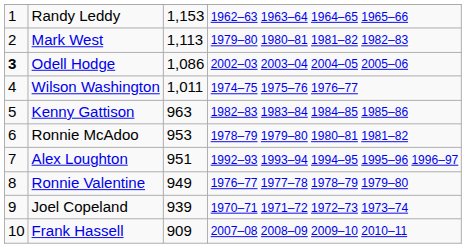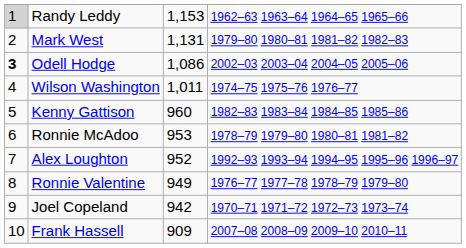Randy Leddy | column 1: no background -> lightgrey background
Mark West | column 3: 1,113 -> 1,131
Kenny Gattison | column 3: 963 -> 960
Alex Loughton | column 3: 951 -> 952
Joel Copeland | column 3: 939 -> 942
